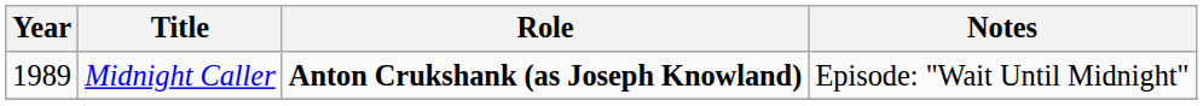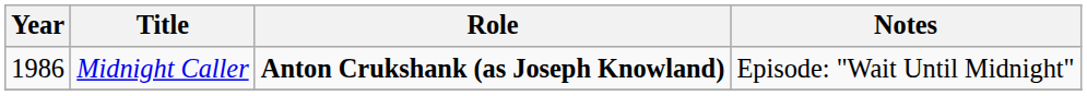Midnight Caller | Year: 1989 -> 1986
